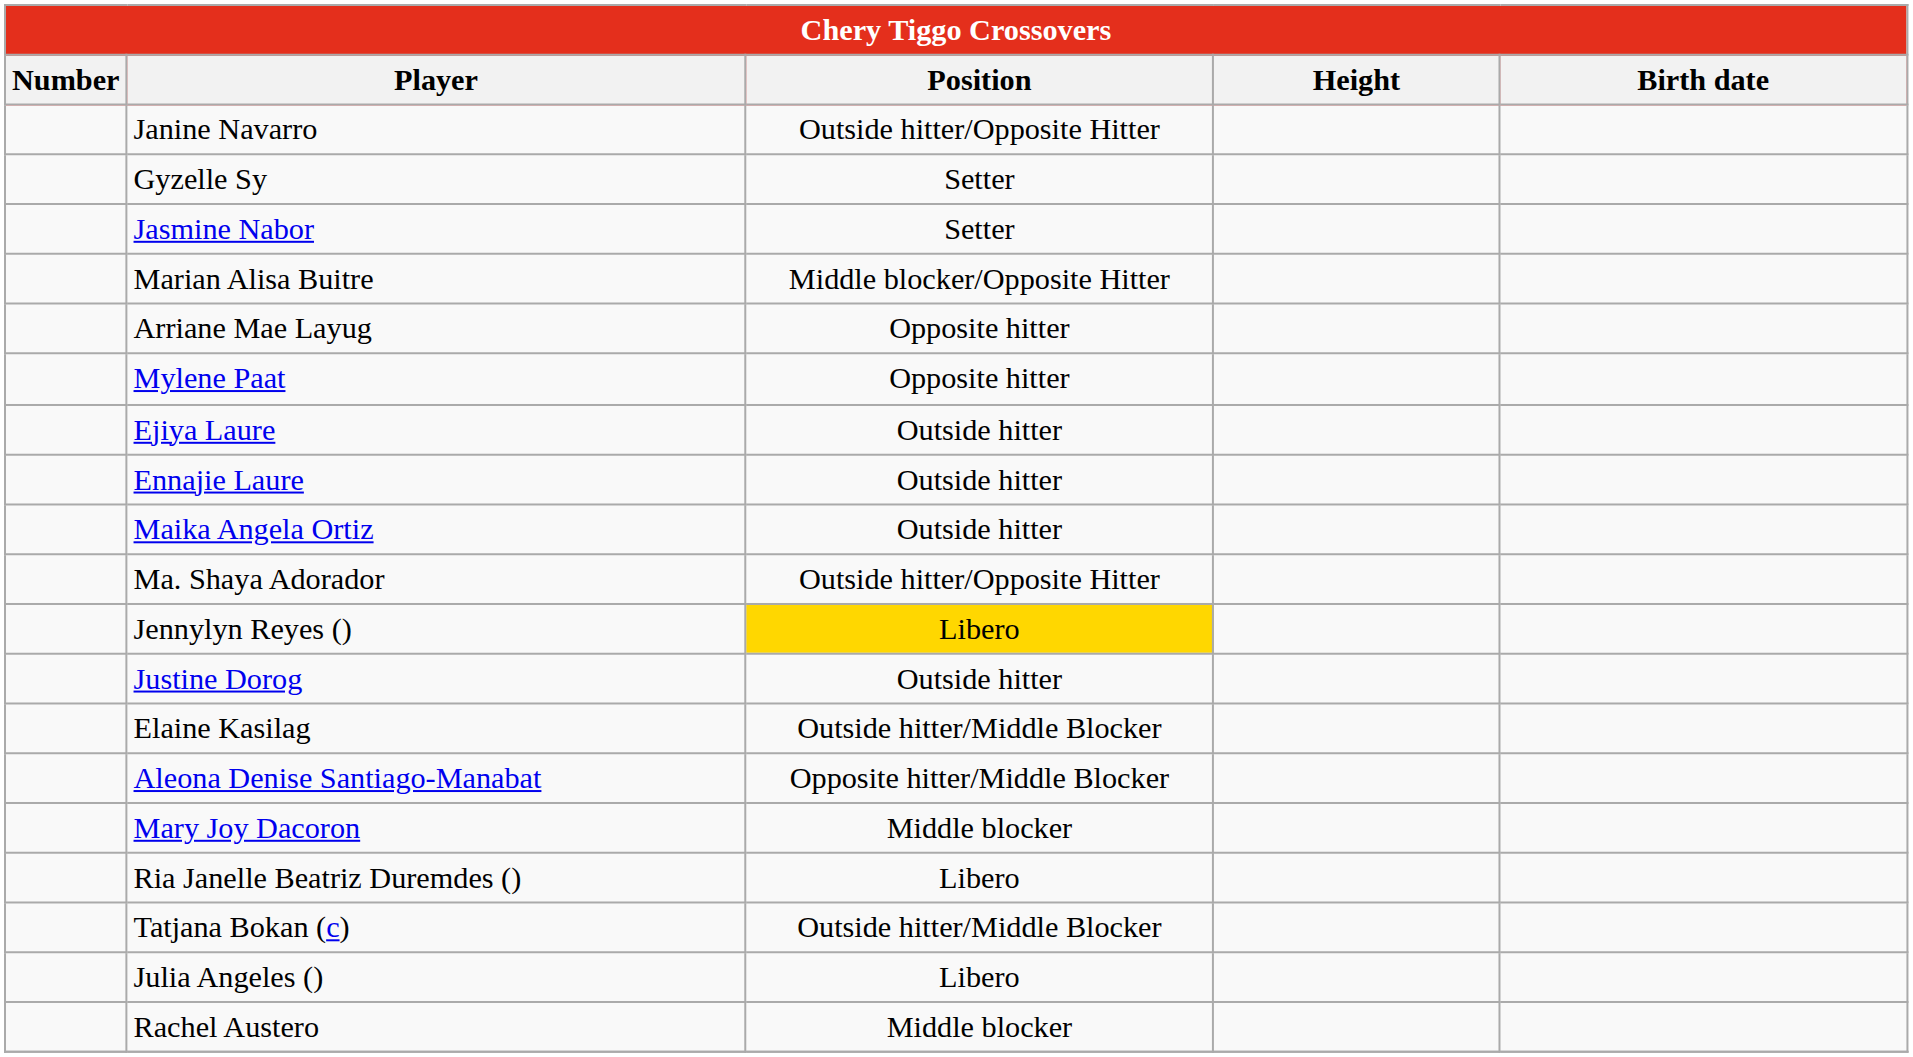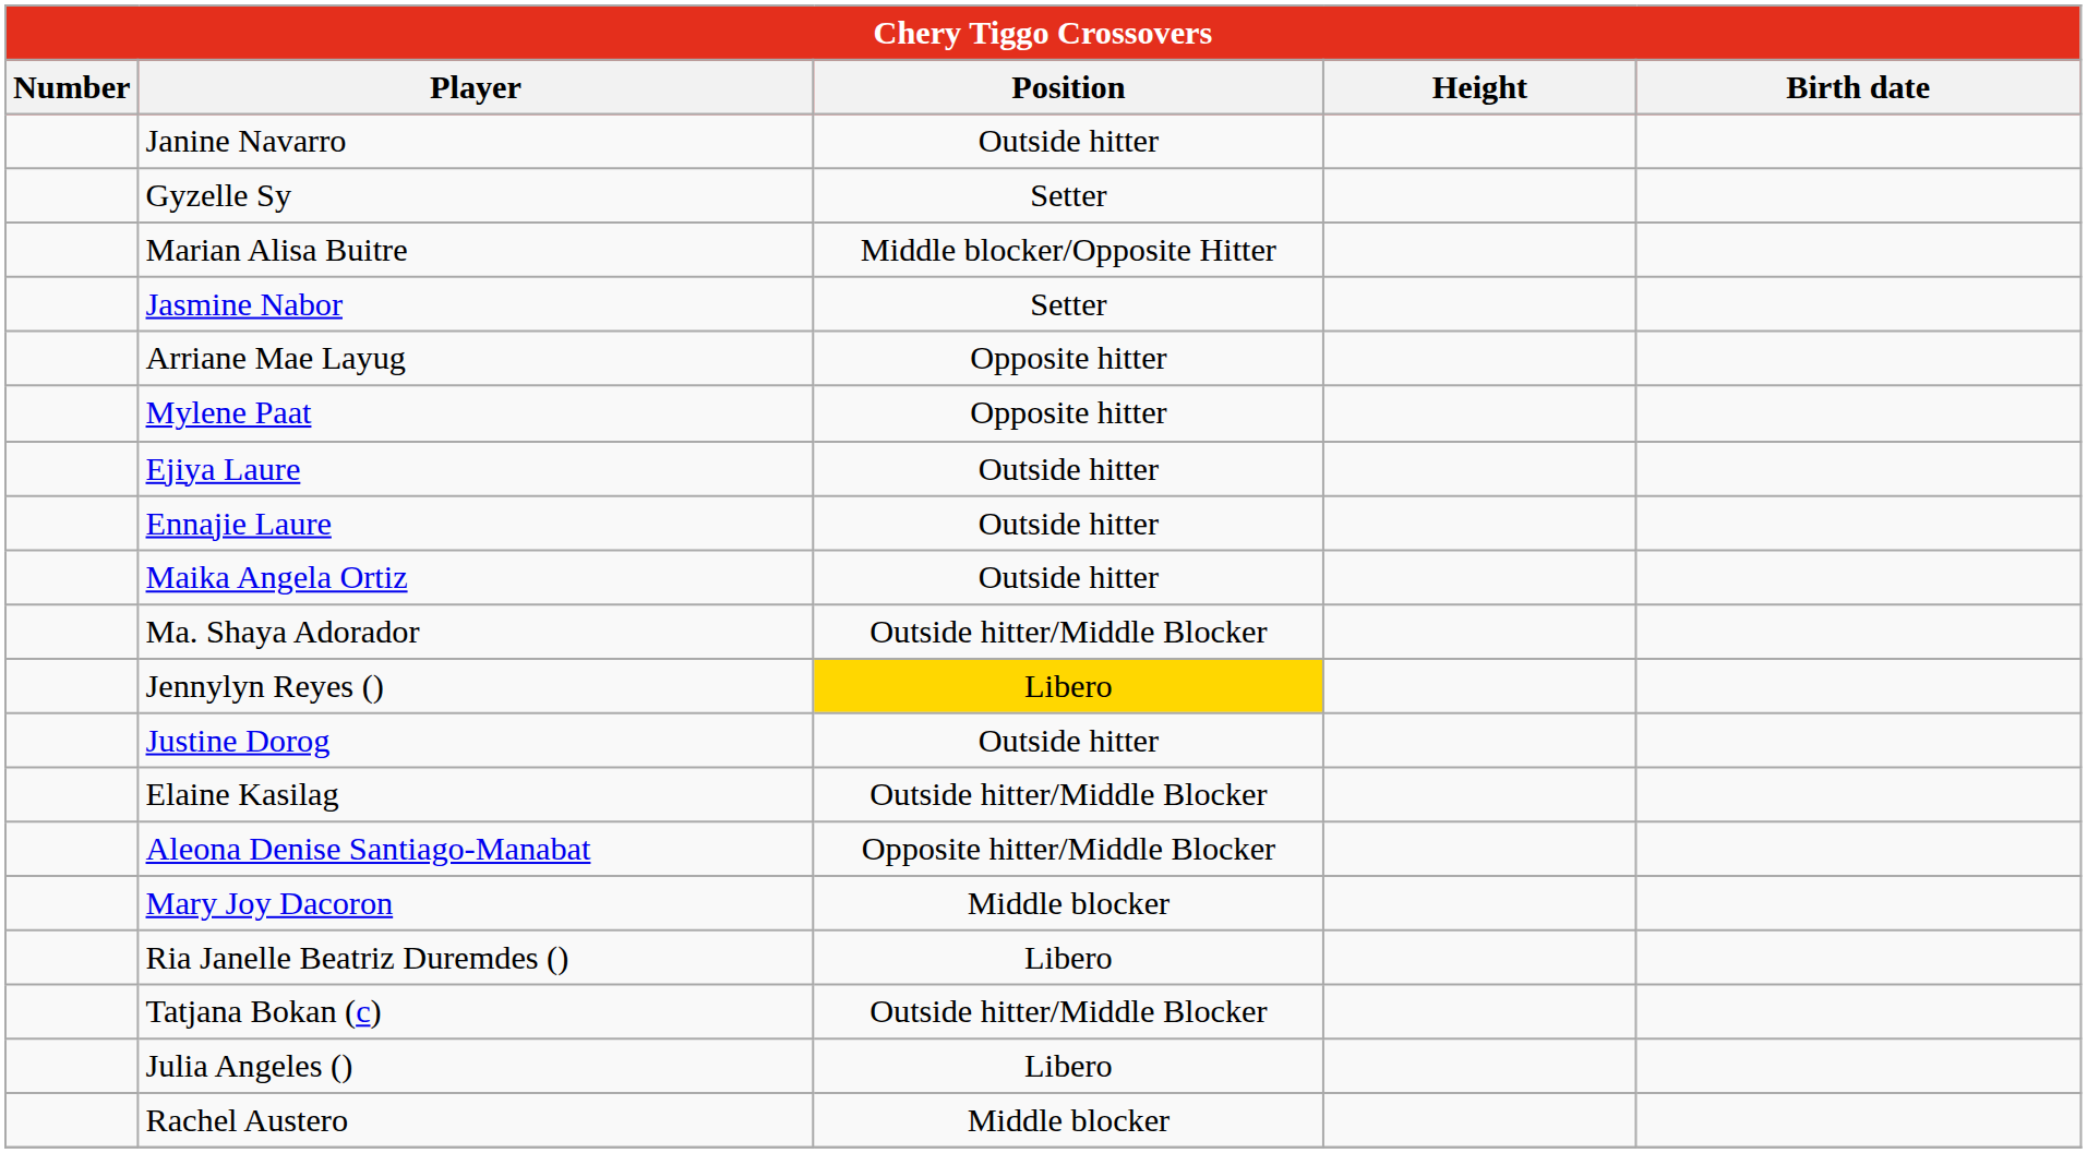Janine Navarro | Position: Outside hitter/Opposite Hitter -> Outside hitter
rows swapped: Jasmine Nabor <-> Marian Alisa Buitre
Ma. Shaya Adorador | Position: Outside hitter/Opposite Hitter -> Outside hitter/Middle Blocker
